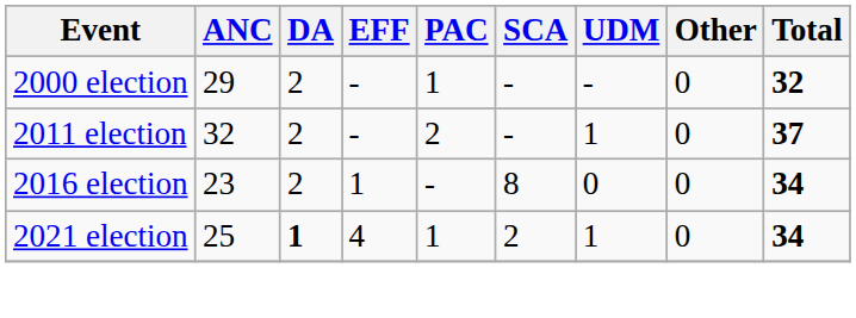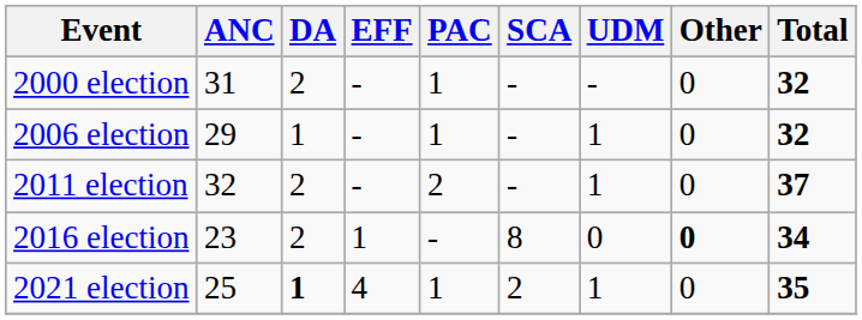2000 election | ANC: 29 -> 31
+ row: 2006 election | 29 | 1 | - | 1 | - | 1 | 0 | 32
2016 election | Other: normal -> bold
2021 election | Total: 34 -> 35
